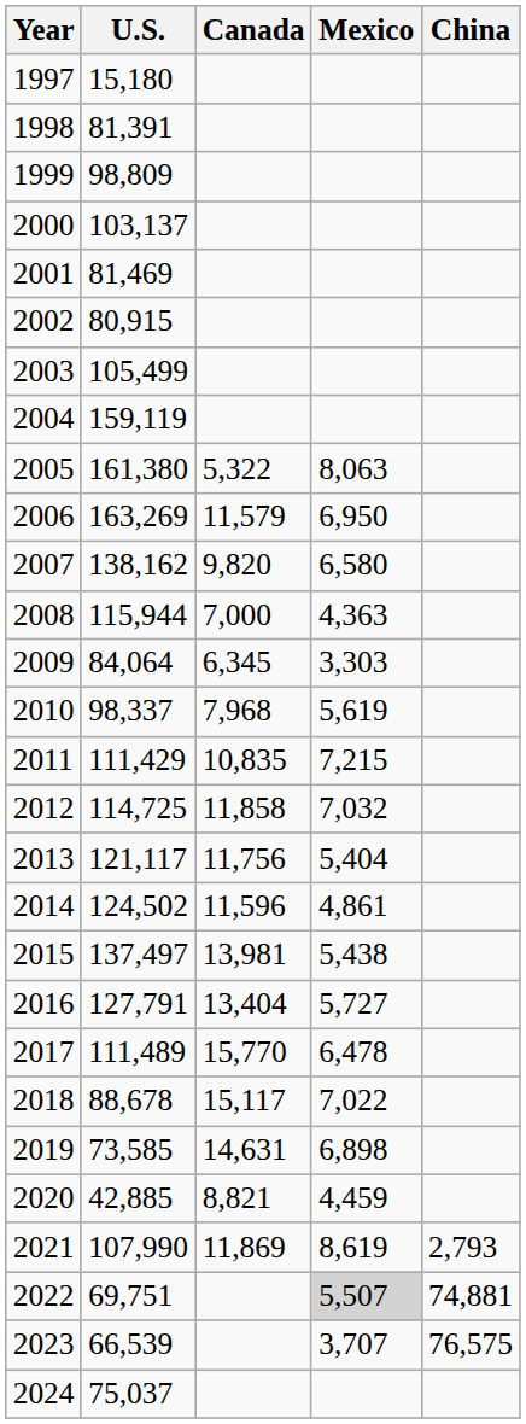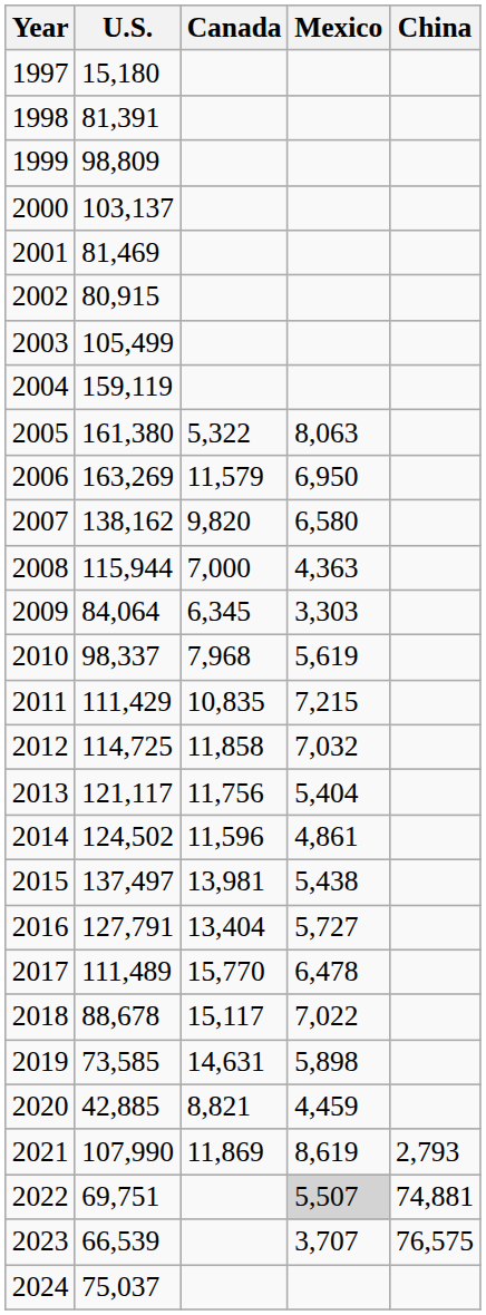2019 | Mexico: 6,898 -> 5,898
